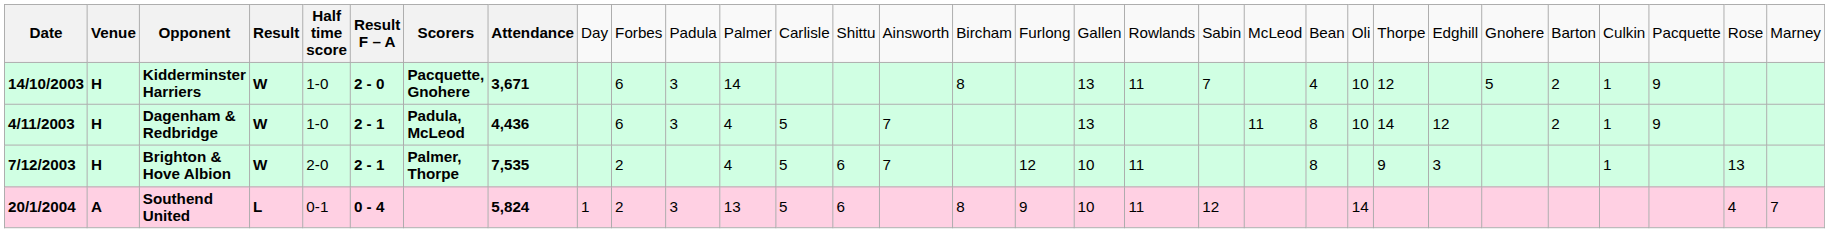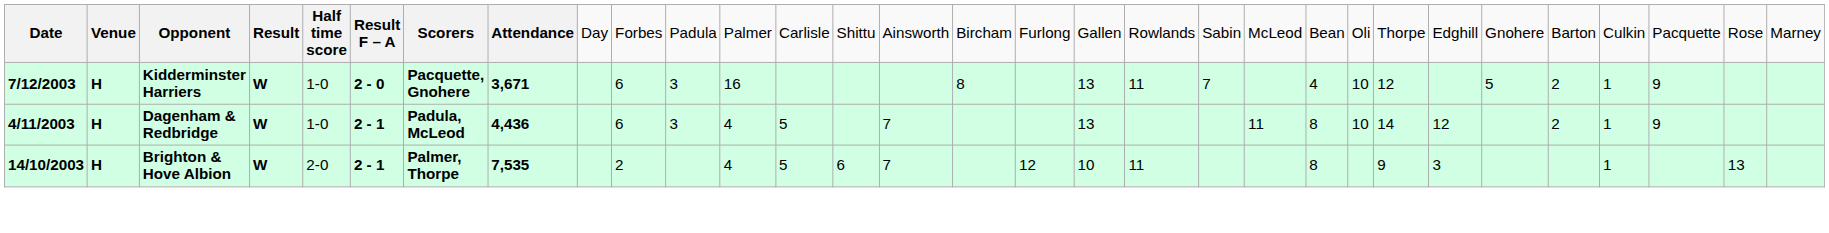Kidderminster Harriers | column 1: 14/10/2003 -> 7/12/2003
Kidderminster Harriers | column 12: 14 -> 16
Brighton & Hove Albion | column 1: 7/12/2003 -> 14/10/2003
- row: 20/1/2004 | A | Southend United | L | 0-1 | 0 - 4 | 5,824 | 1 | 2 | 3 | 13 | 5 | 6 | 8 | 9 | 10 | 11 | 12 | 14 | 4 | 7
